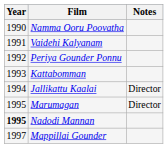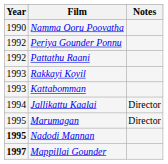- row: 1991 | Vaidehi Kalyanam
+ row: 1992 | Pattathu Raani
+ row: 1993 | Rakkayi Koyil
Mappillai Gounder | Year: normal -> bold
